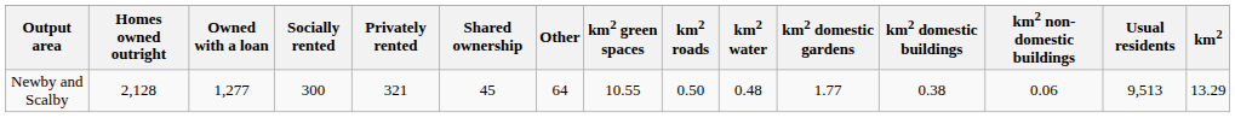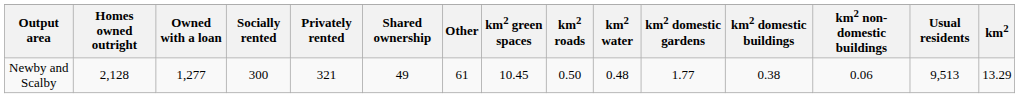Newby and Scalby | Shared ownership: 45 -> 49
Newby and Scalby | Other: 64 -> 61
Newby and Scalby | km2 green spaces: 10.55 -> 10.45
